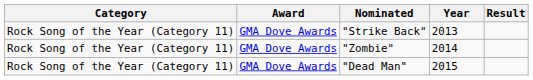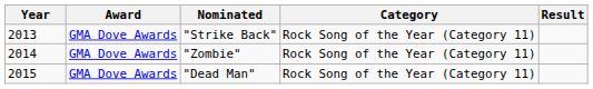columns swapped: Year <-> Category
